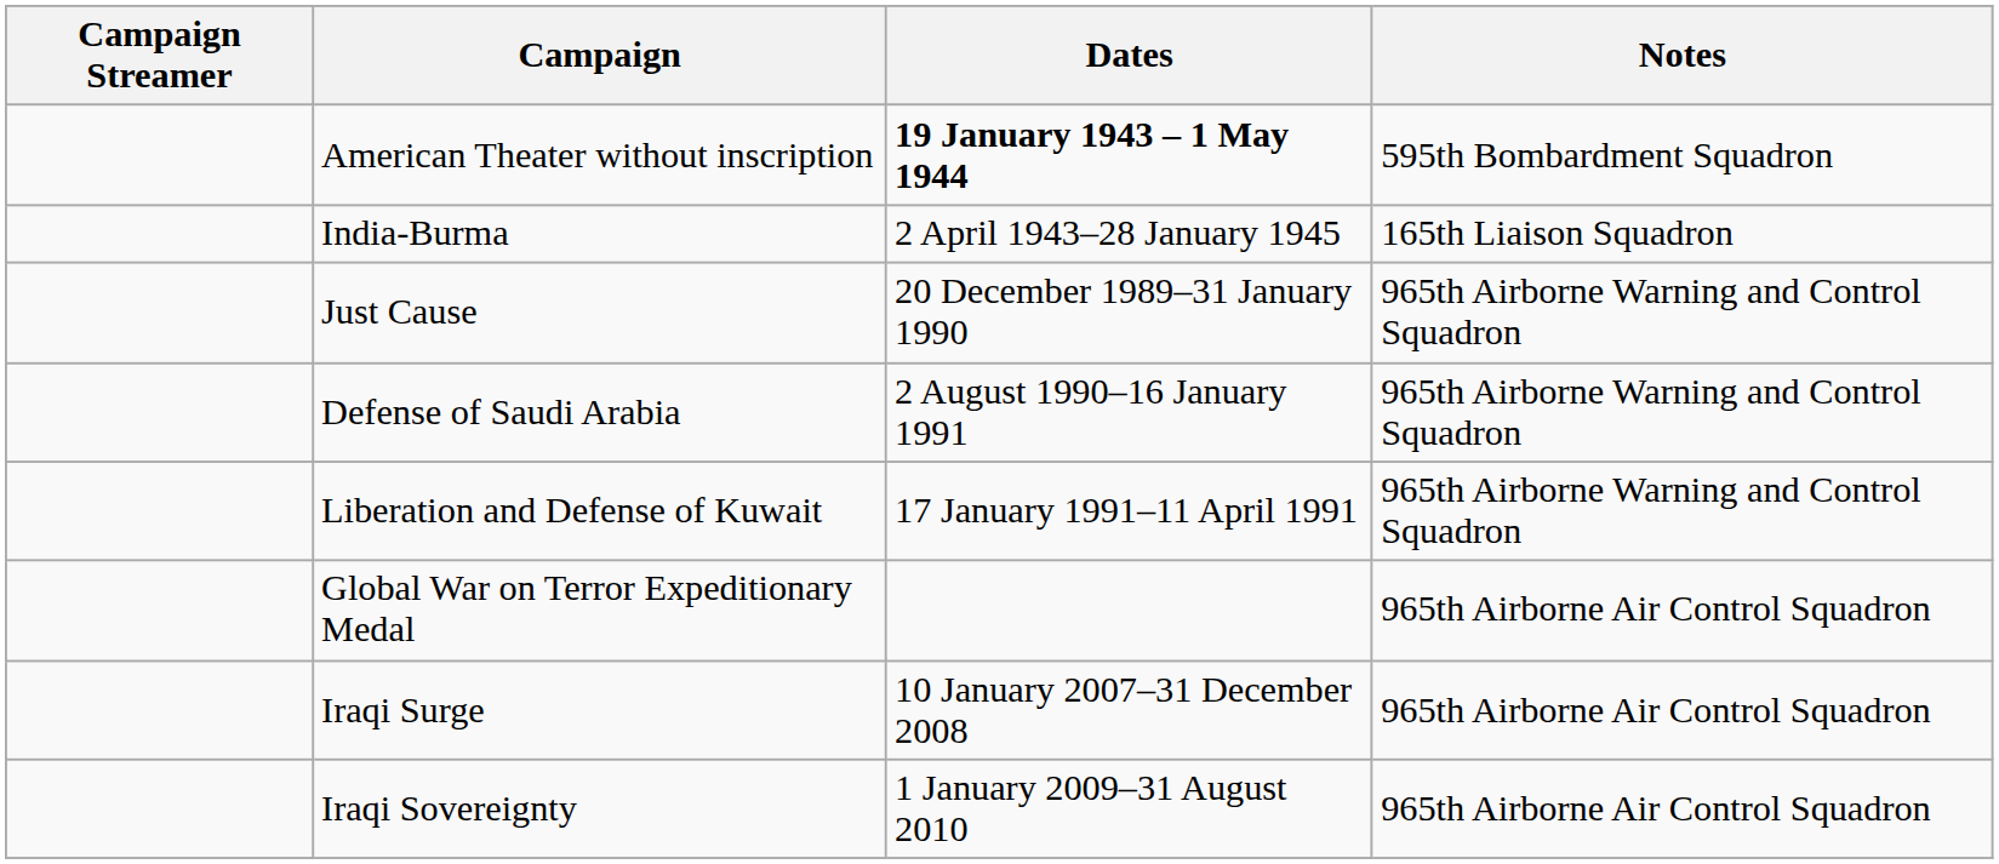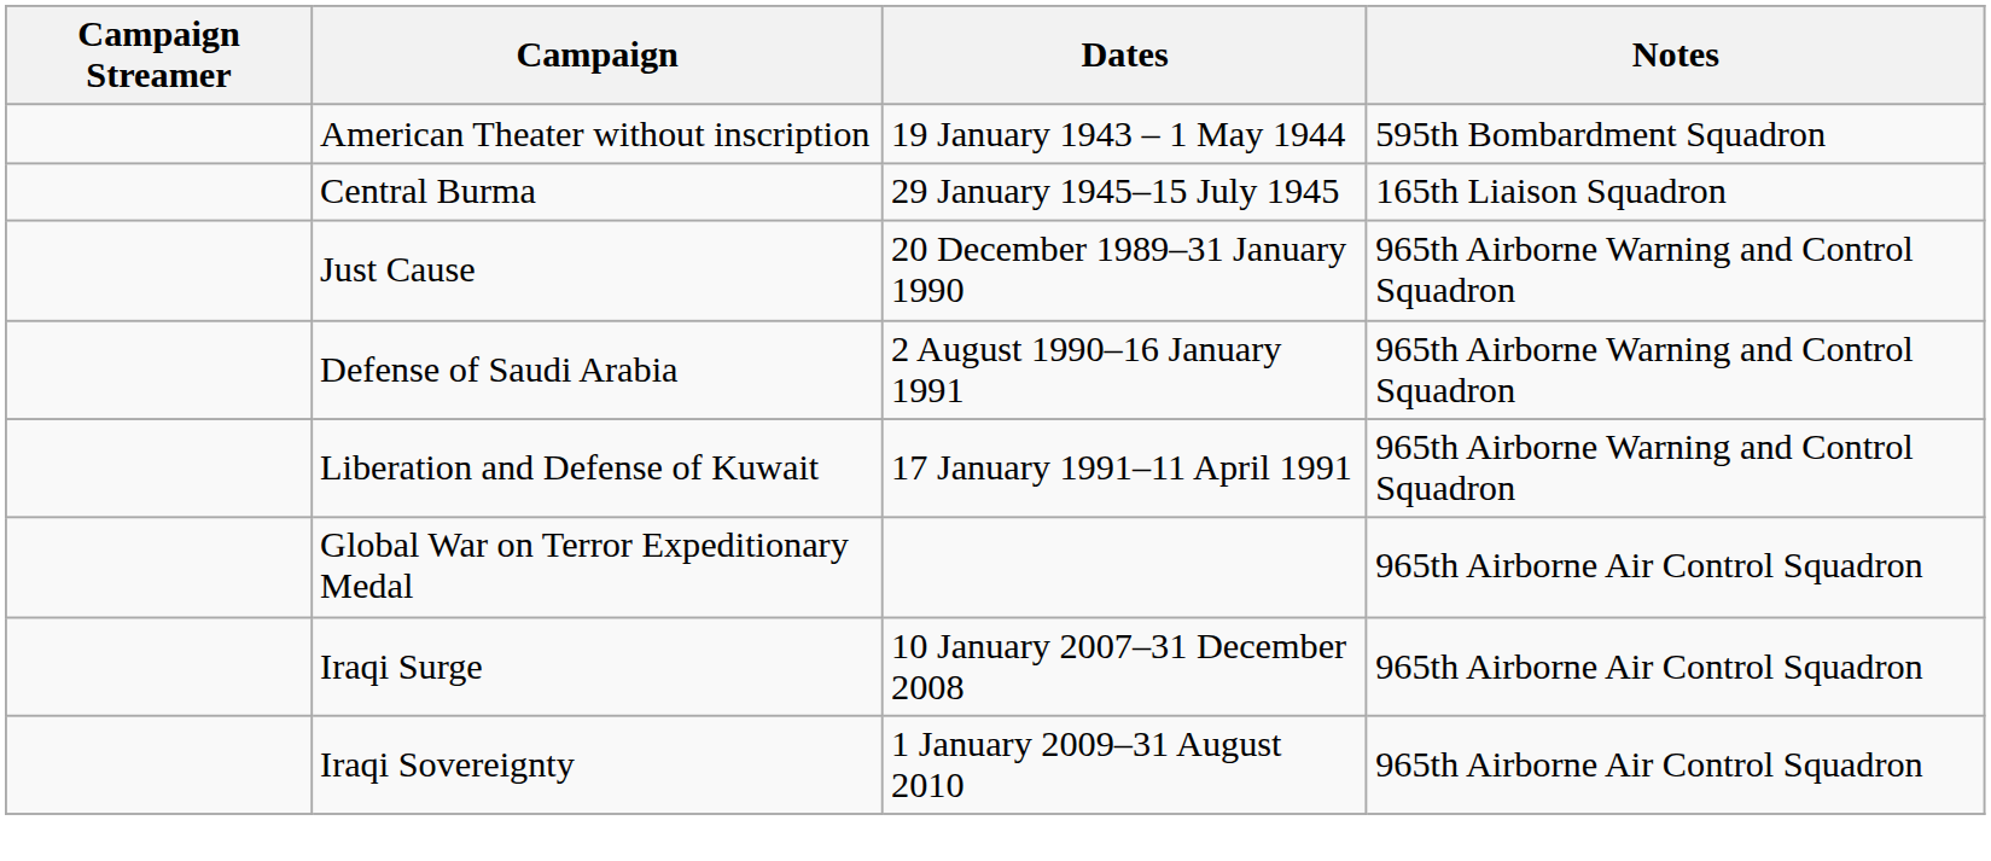American Theater without inscription | Dates: bold -> normal
- row: India-Burma | 2 April 1943–28 January 1945 | 165th Liaison Squadron
+ row: Central Burma | 29 January 1945–15 July 1945 | 165th Liaison Squadron
